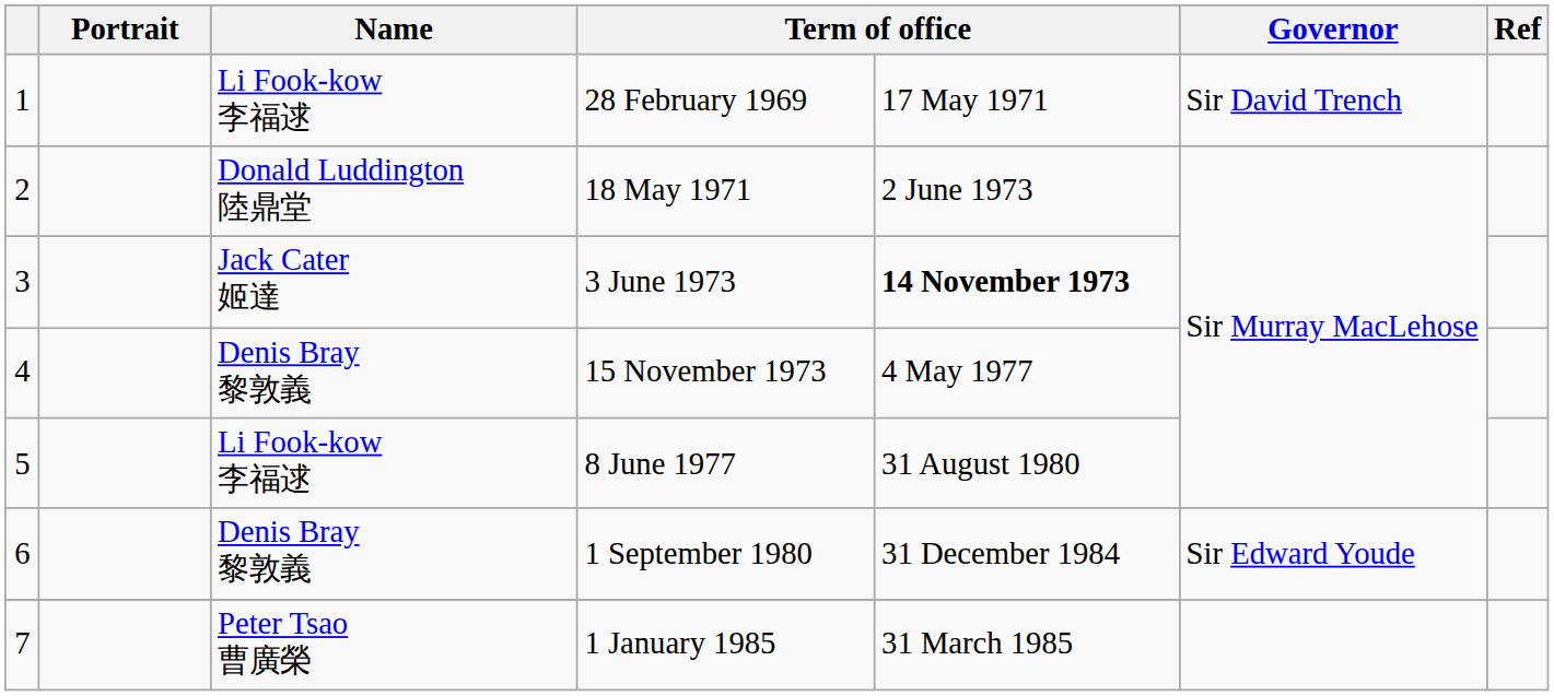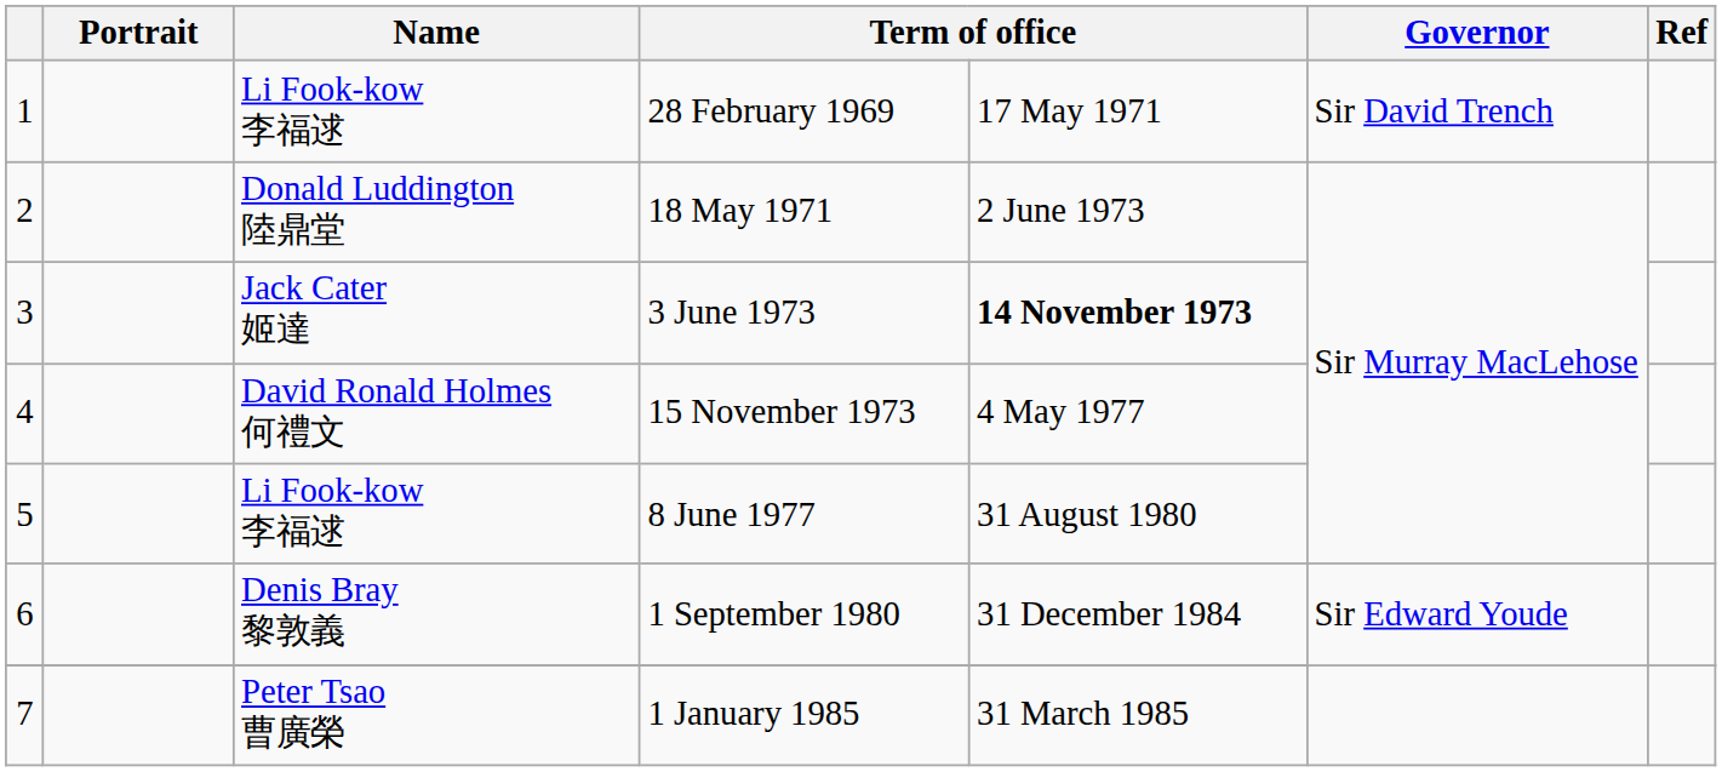4 | Name: Denis Bray 黎敦義 -> David Ronald Holmes 何禮文
